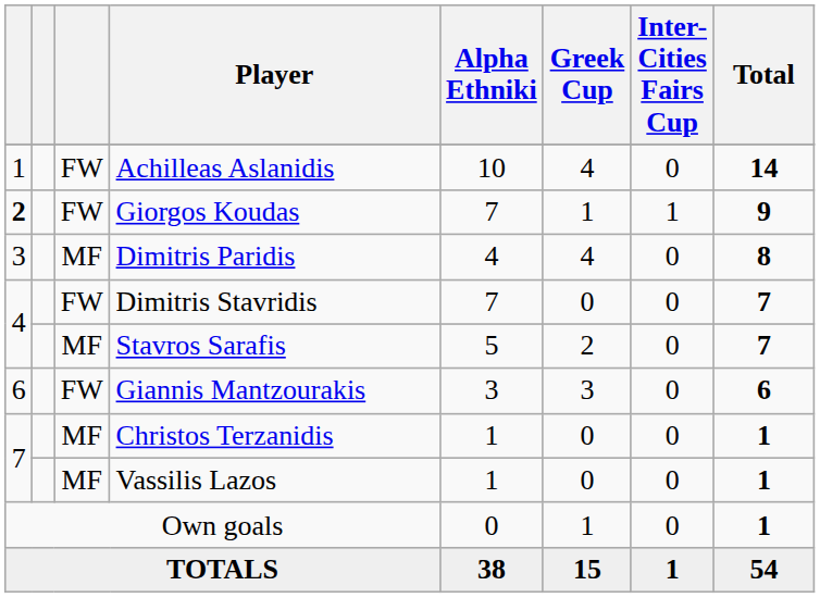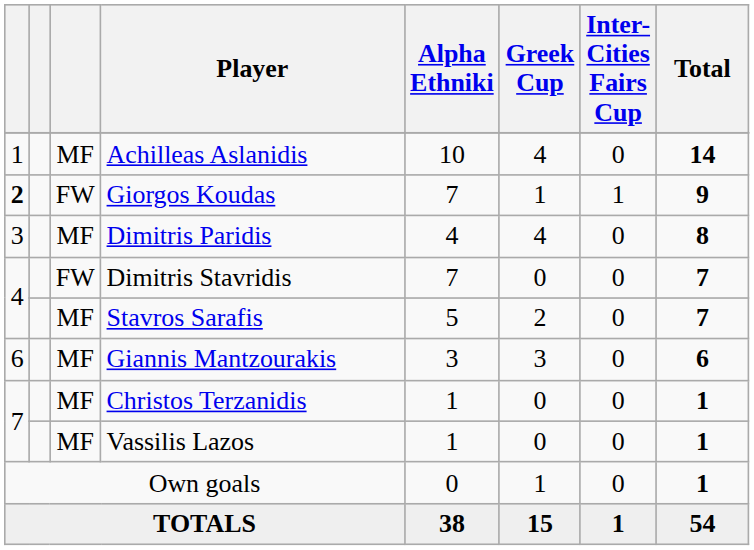Achilleas Aslanidis | column 3: FW -> MF
Giannis Mantzourakis | column 3: FW -> MF
